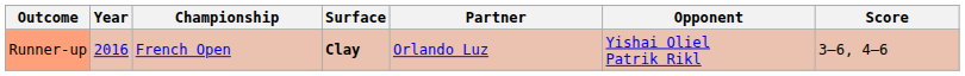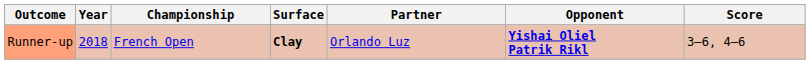Runner-up | Year: 2016 -> 2018
Runner-up | Opponent: normal -> bold
